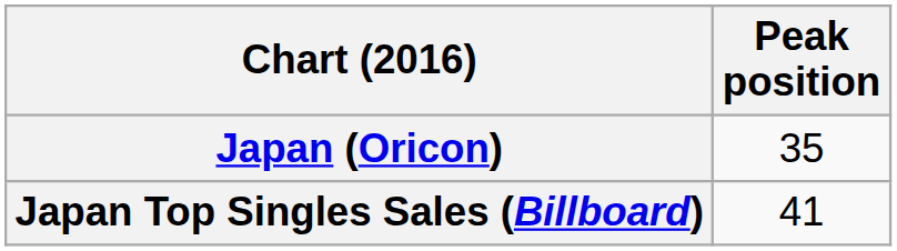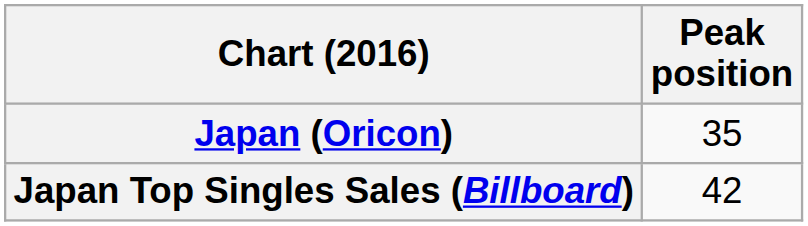Japan Top Singles Sales (Billboard) | Peak position: 41 -> 42
